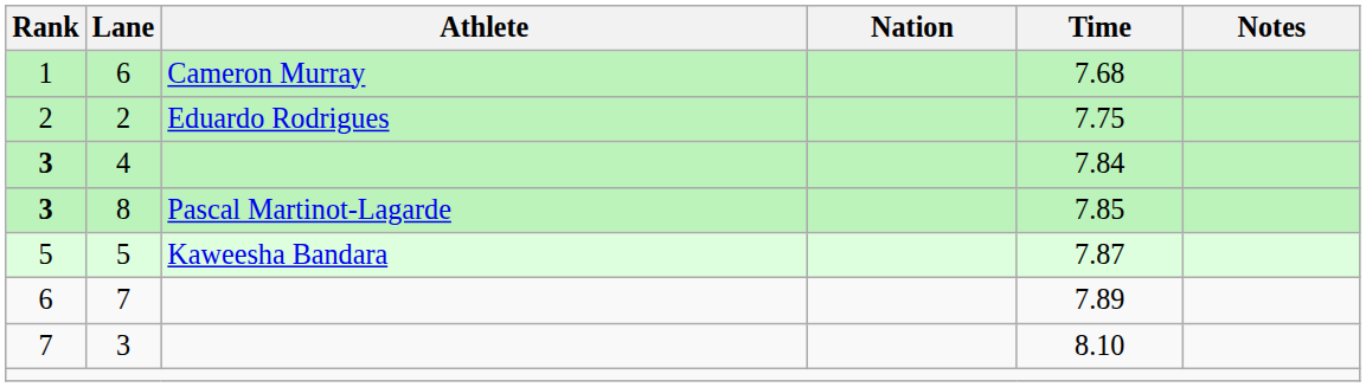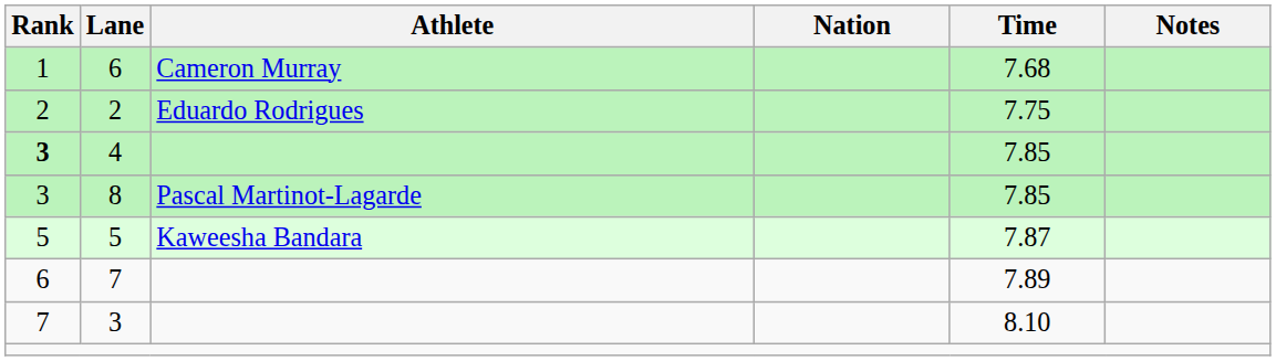4 | Time: 7.84 -> 7.85
8 | Rank: bold -> normal
